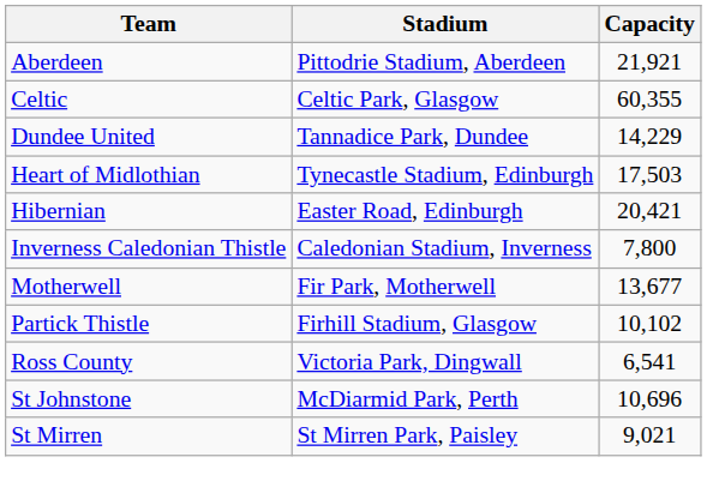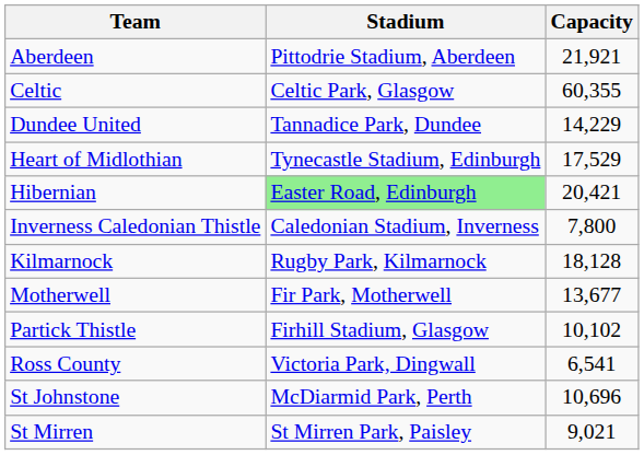Heart of Midlothian | Capacity: 17,503 -> 17,529
Hibernian | Stadium: no background -> lightgreen background
+ row: Kilmarnock | Rugby Park, Kilmarnock | 18,128
